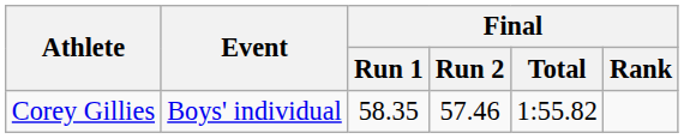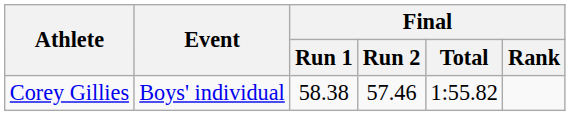Corey Gillies | Final / Run 1: 58.35 -> 58.38
